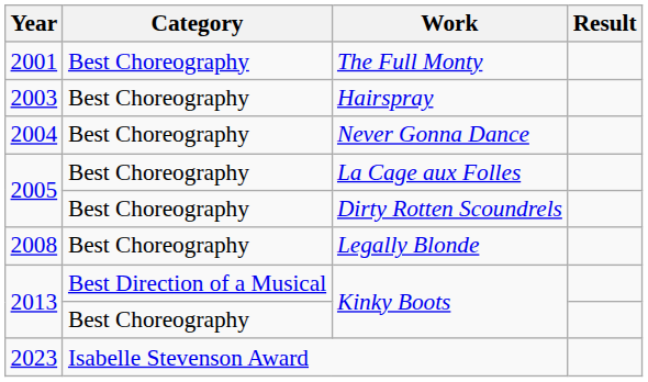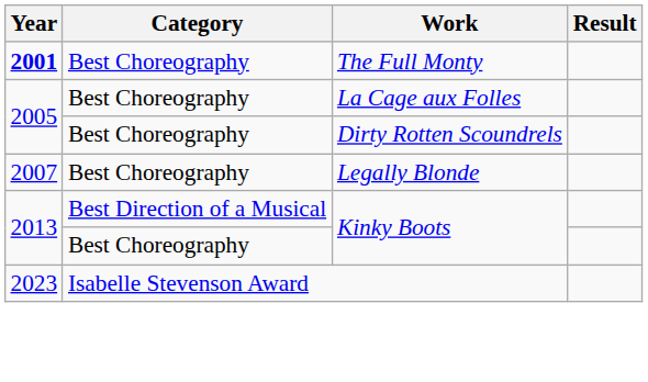The Full Monty | Year: normal -> bold
- row: 2003 | Best Choreography | Hairspray
- row: 2004 | Best Choreography | Never Gonna Dance
Legally Blonde | Year: 2008 -> 2007
